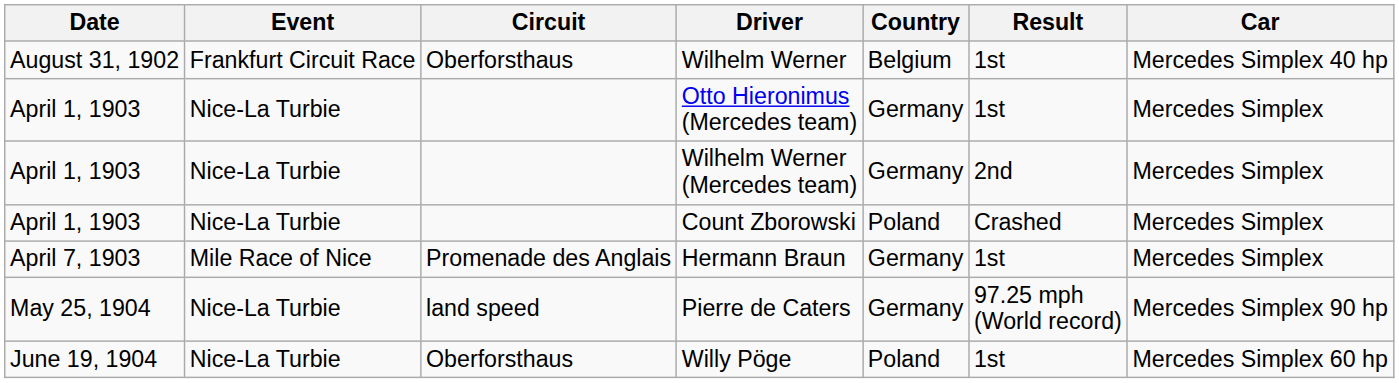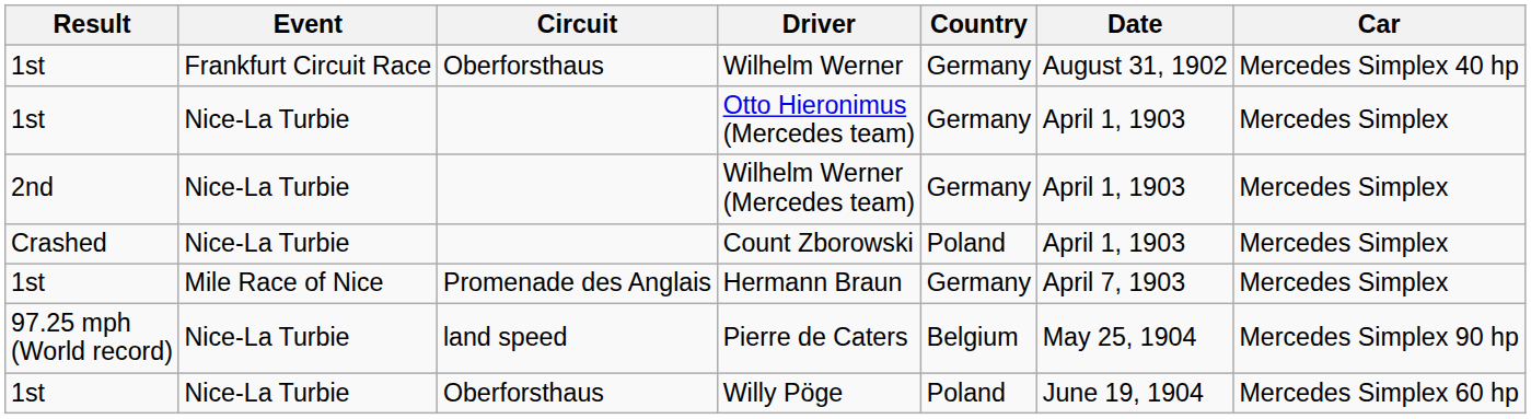columns swapped: Date <-> Result
Wilhelm Werner | Country: Belgium -> Germany
Pierre de Caters | Country: Germany -> Belgium
